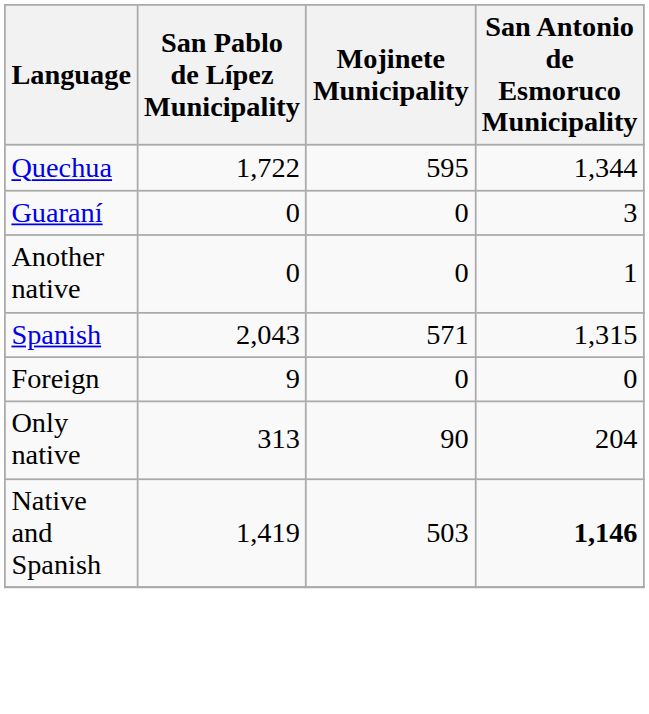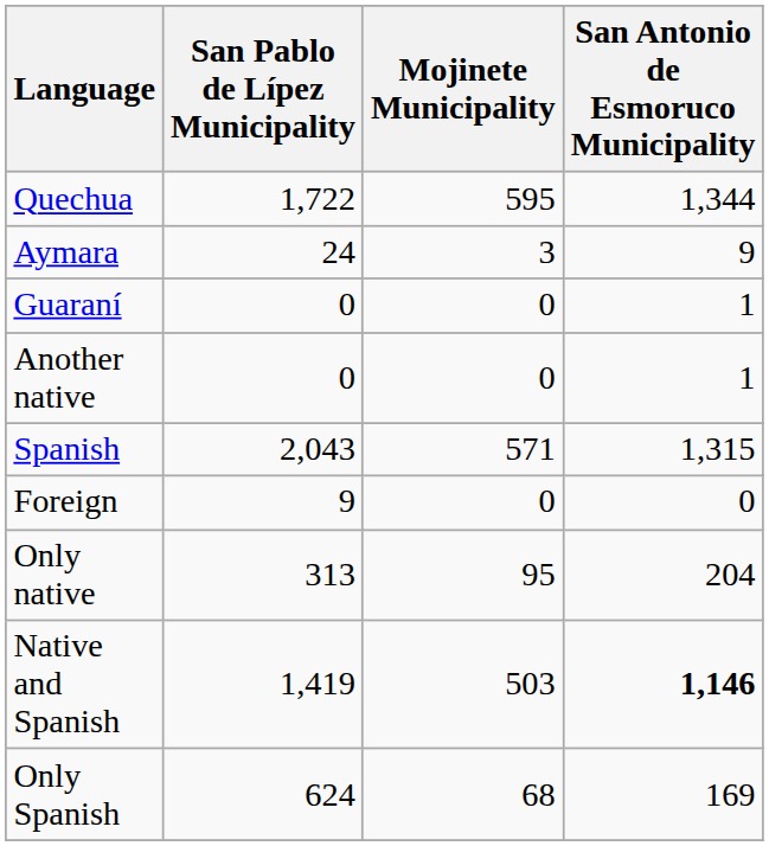+ row: Aymara | 24 | 3 | 9
Guaraní | San Antonio de Esmoruco Municipality: 3 -> 1
Only native | Mojinete Municipality: 90 -> 95
+ row: Only Spanish | 624 | 68 | 169
